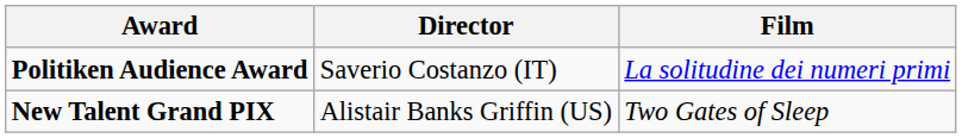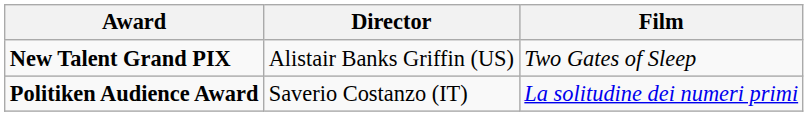rows swapped: New Talent Grand PIX <-> Politiken Audience Award
